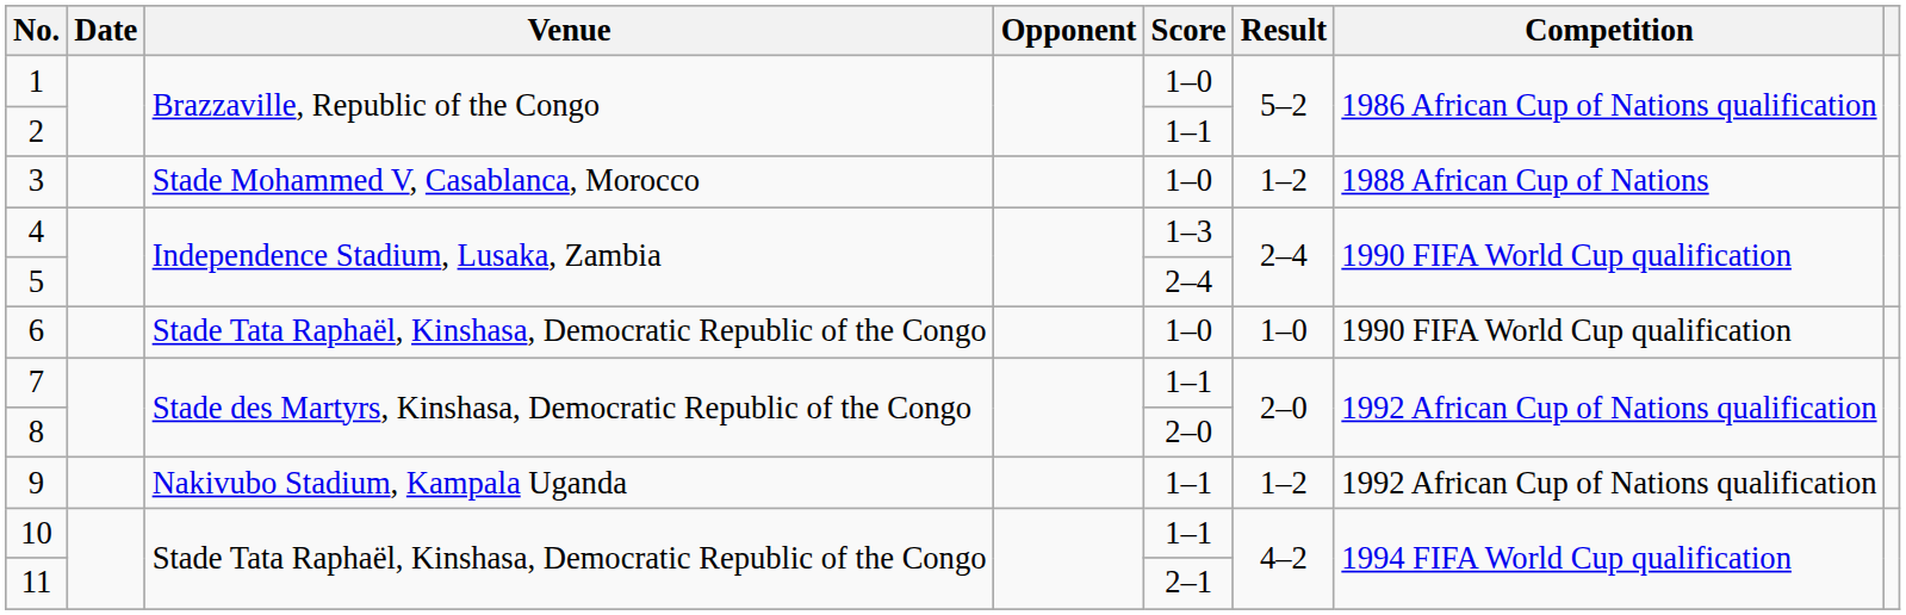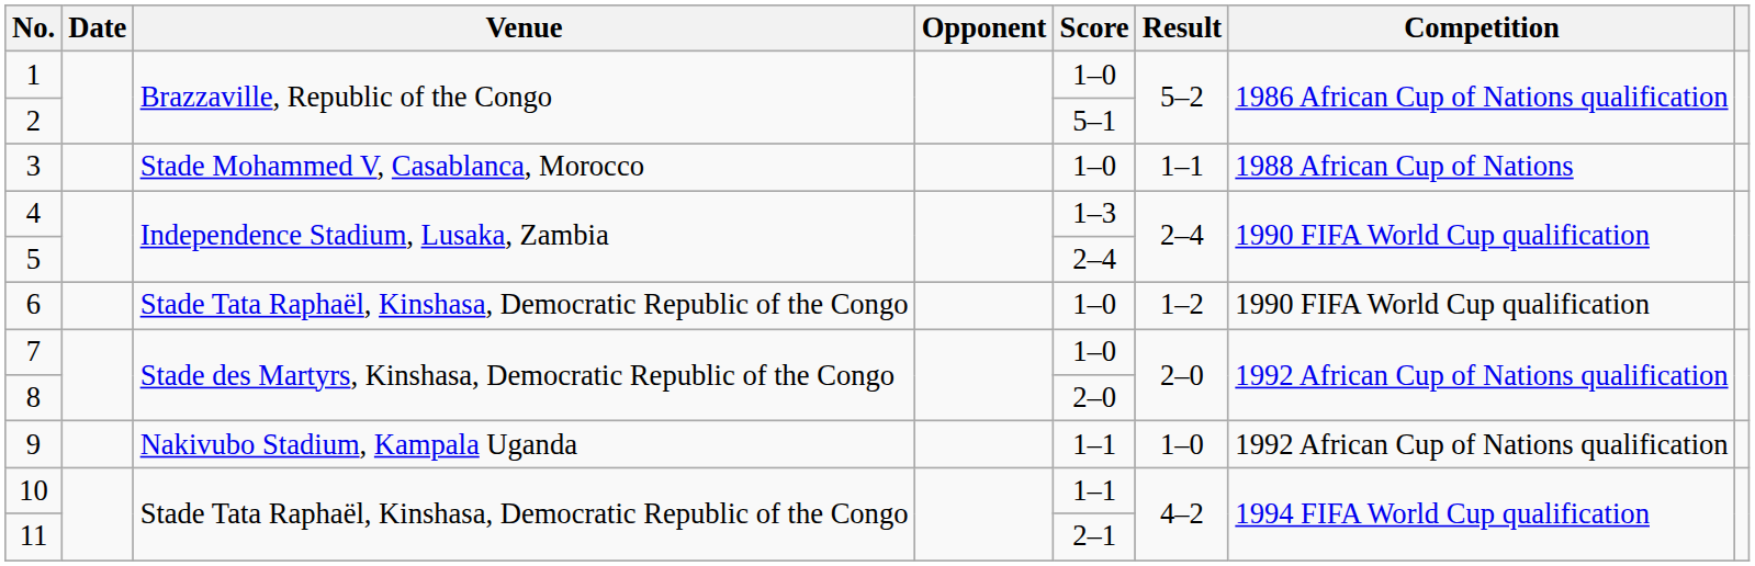2 | Score: 1–1 -> 5–1
3 | Result: 1–2 -> 1–1
6 | Result: 1–0 -> 1–2
7 | Score: 1–1 -> 1–0
9 | Result: 1–2 -> 1–0
